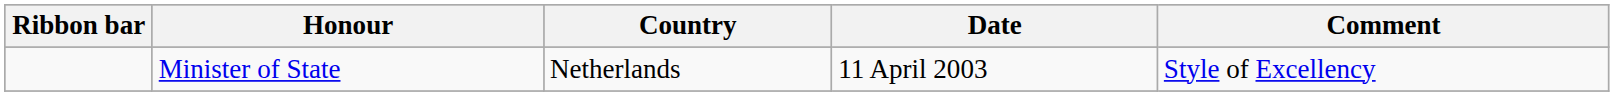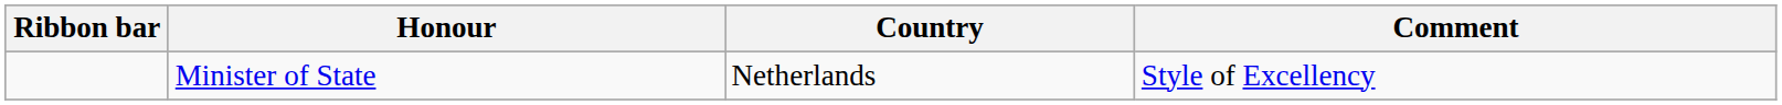- column: Date | 11 April 2003
